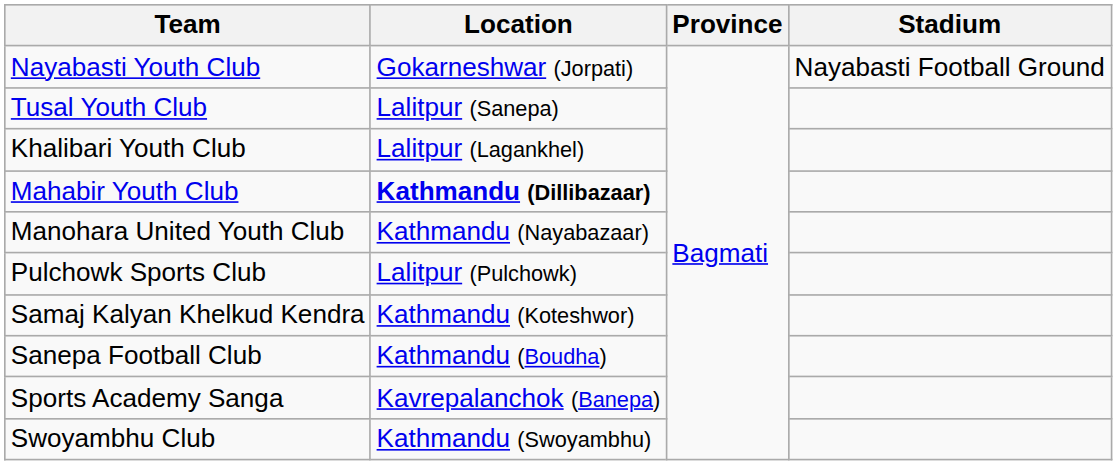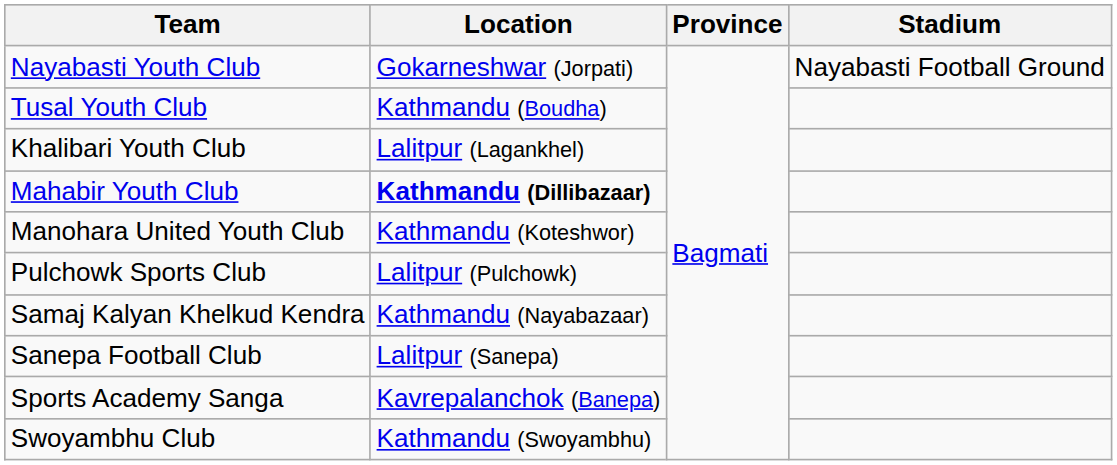Tusal Youth Club | Location: Lalitpur (Sanepa) -> Kathmandu (Boudha)
Manohara United Youth Club | Location: Kathmandu (Nayabazaar) -> Kathmandu (Koteshwor)
Samaj Kalyan Khelkud Kendra | Location: Kathmandu (Koteshwor) -> Kathmandu (Nayabazaar)
Sanepa Football Club | Location: Kathmandu (Boudha) -> Lalitpur (Sanepa)
